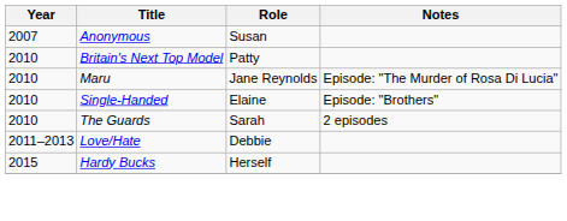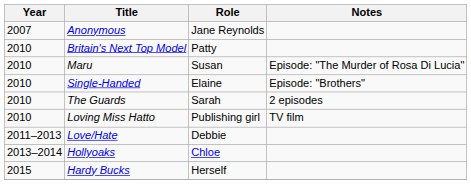Anonymous | Role: Susan -> Jane Reynolds
Maru | Role: Jane Reynolds -> Susan
+ row: 2010 | Loving Miss Hatto | Publishing girl | TV film
+ row: 2013–2014 | Hollyoaks | Chloe
